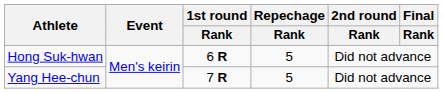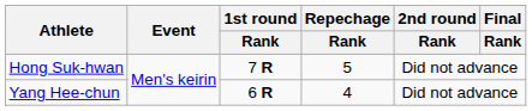Hong Suk-hwan | 1st round / Rank: 6 R -> 7 R
Yang Hee-chun | 1st round / Rank: 7 R -> 6 R
Yang Hee-chun | Repechage / Rank: 5 -> 4
